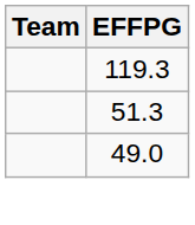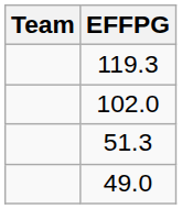+ row: 102.0
